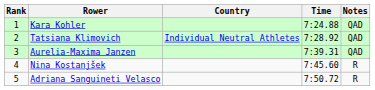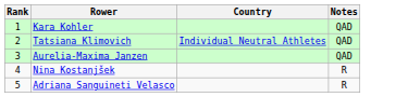- column: Time | 7:24.88 | 7:28.92 | 7:39.31 | 7:45.60 | 7:50.72
